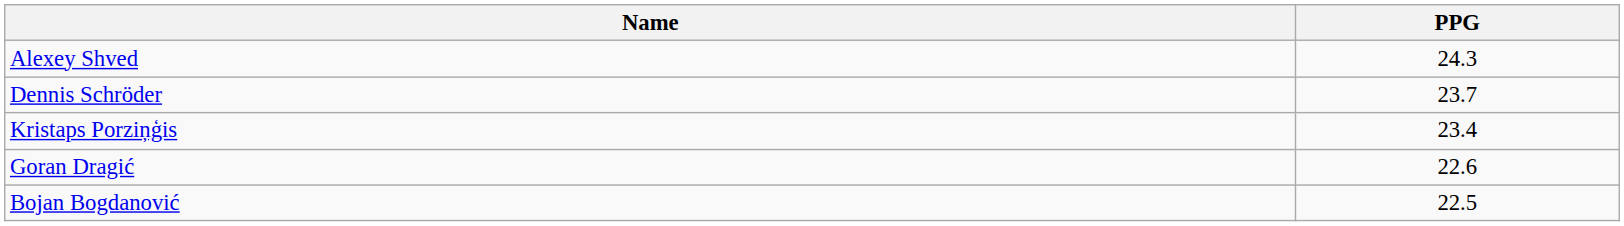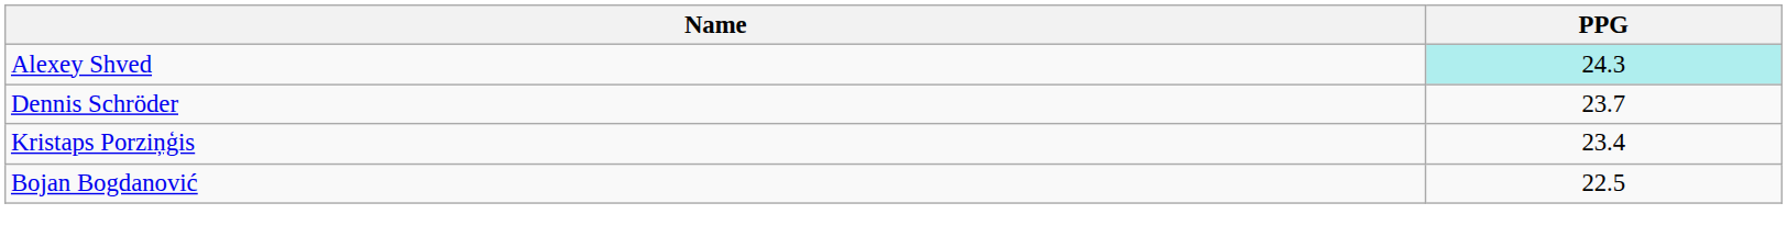Alexey Shved | PPG: no background -> paleturquoise background
- row: Goran Dragić | 22.6
